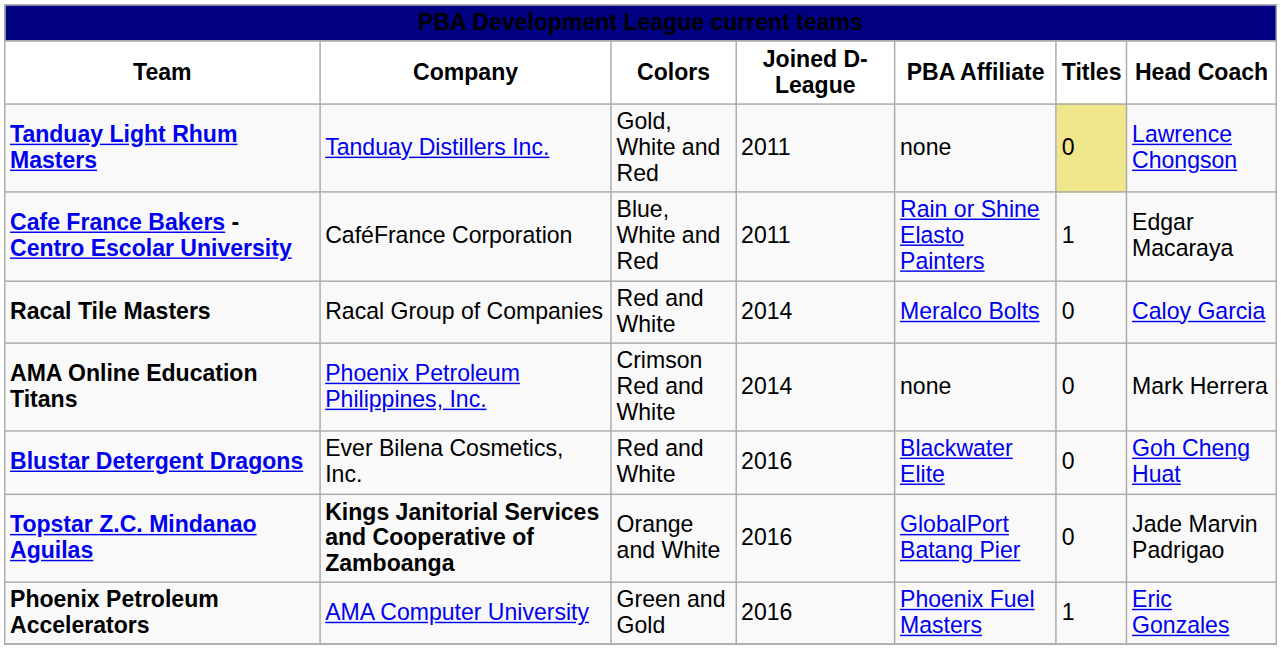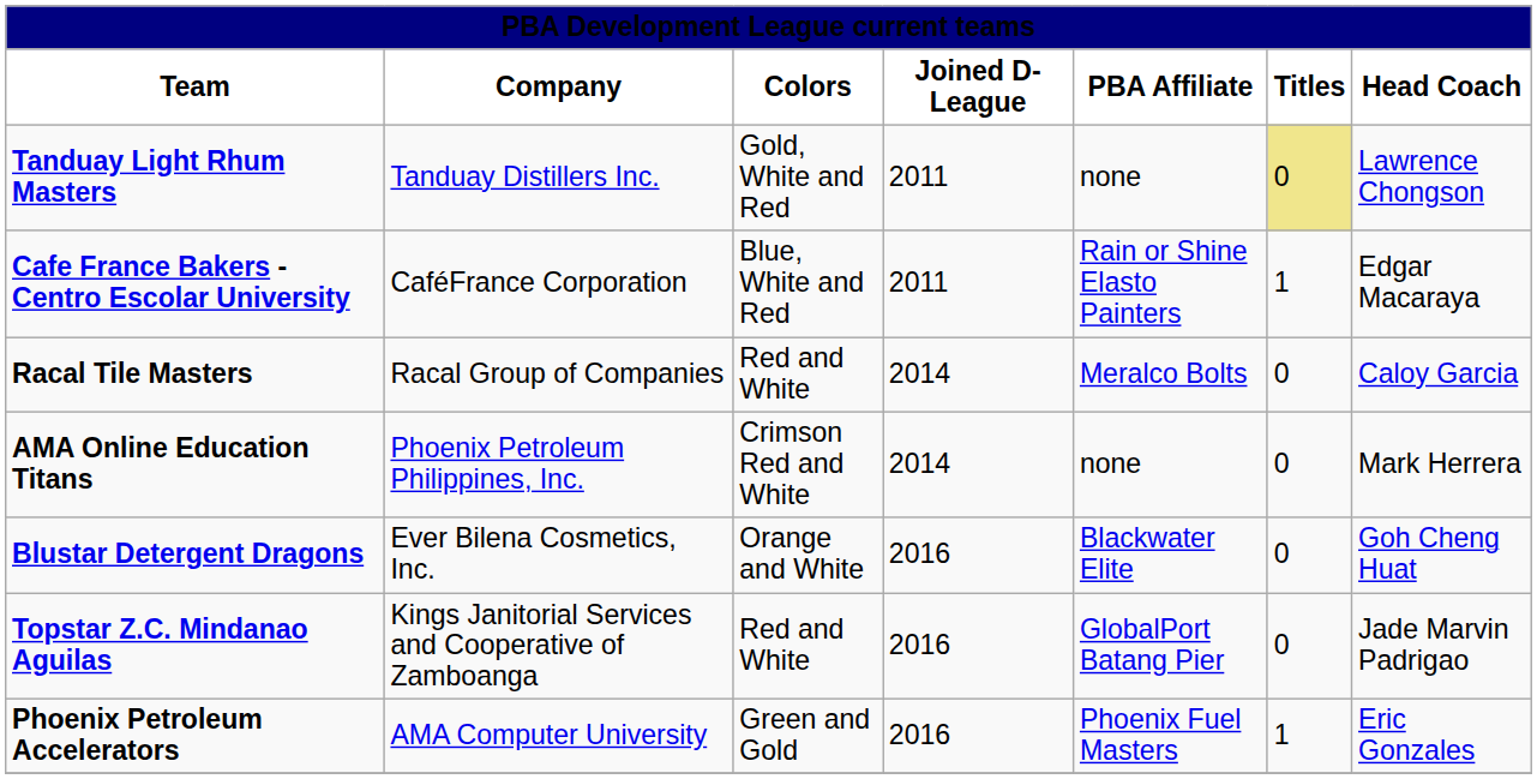Blustar Detergent Dragons | Colors: Red and White -> Orange and White
Topstar Z.C. Mindanao Aguilas | Company: bold -> normal
Topstar Z.C. Mindanao Aguilas | Colors: Orange and White -> Red and White
